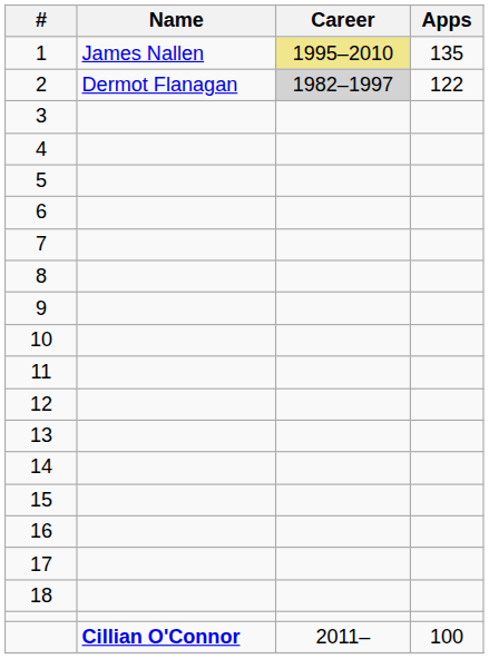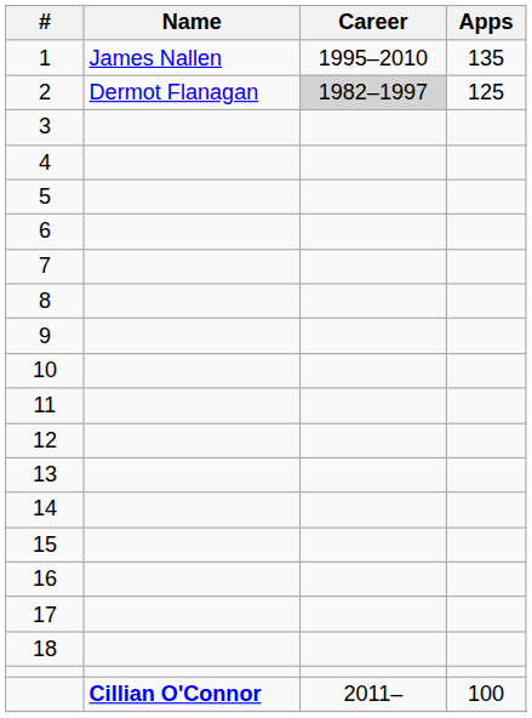1 | Career: khaki background -> no background
2 | Apps: 122 -> 125
